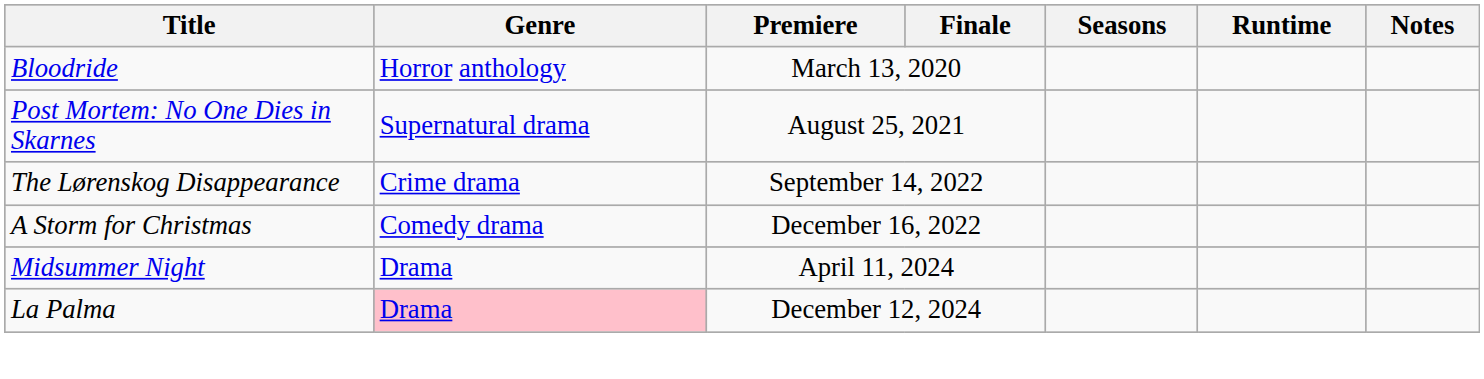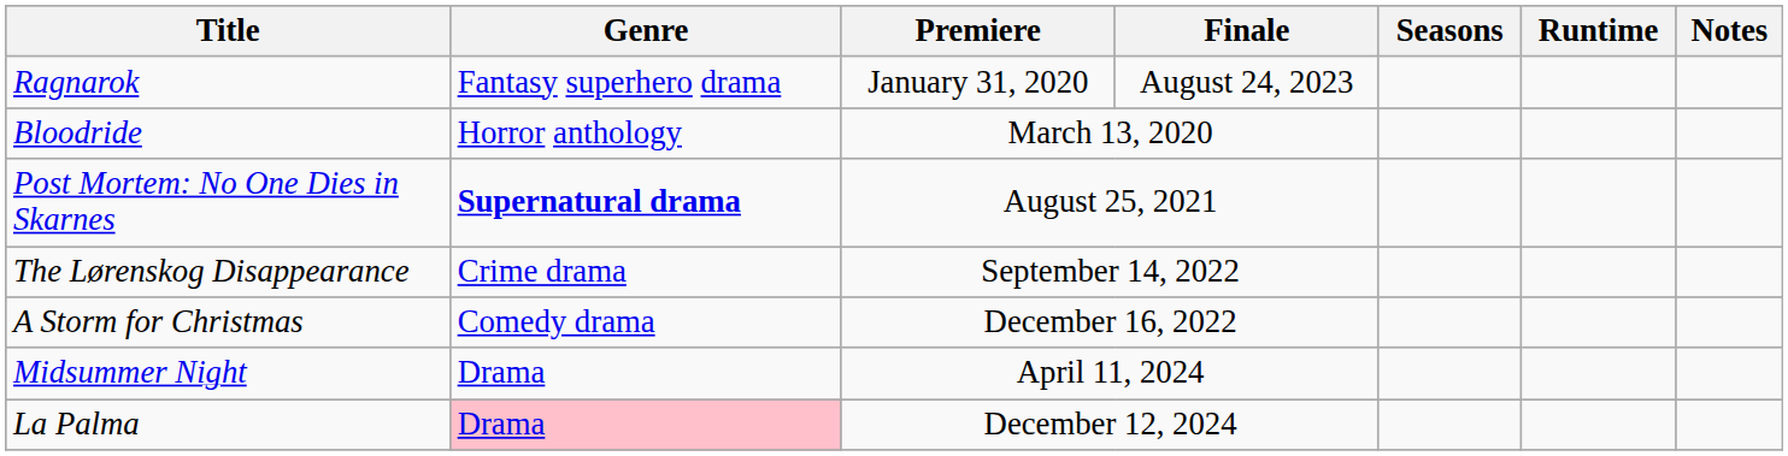+ row: Ragnarok | Fantasy superhero drama | January 31, 2020 | August 24, 2023
Post Mortem: No One Dies in Skarnes | Genre: normal -> bold
